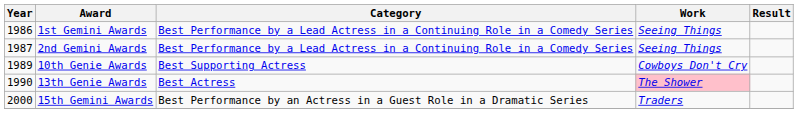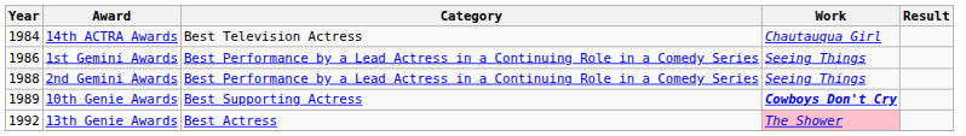+ row: 1984 | 14th ACTRA Awards | Best Television Actress | Chautauqua Girl
2nd Gemini Awards | Year: 1987 -> 1988
10th Genie Awards | Work: normal -> bold
13th Genie Awards | Year: 1990 -> 1992
- row: 2000 | 15th Gemini Awards | Best Performance by an Actress in a Guest Role in a Dramatic Series | Traders
